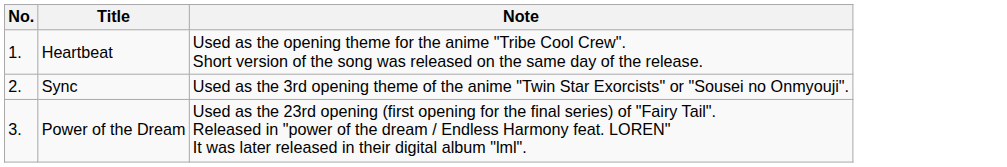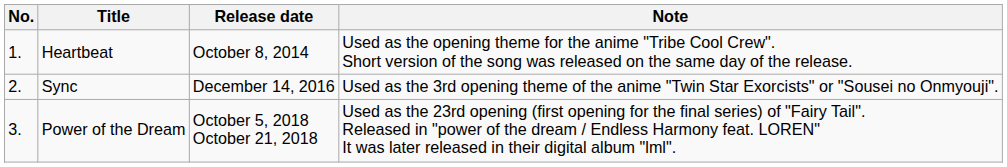+ column: Release date | October 8, 2014 | December 14, 2016 | October 5, 2018 October 21, 2018
